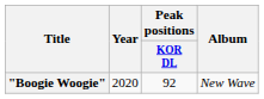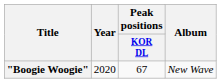"Boogie Woogie" | Peak positions / KOR DL: 92 -> 67
